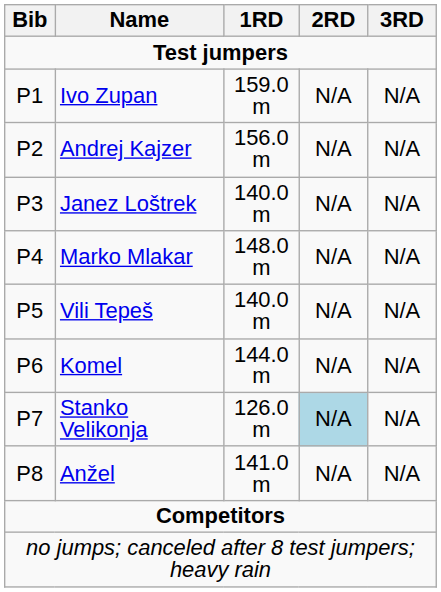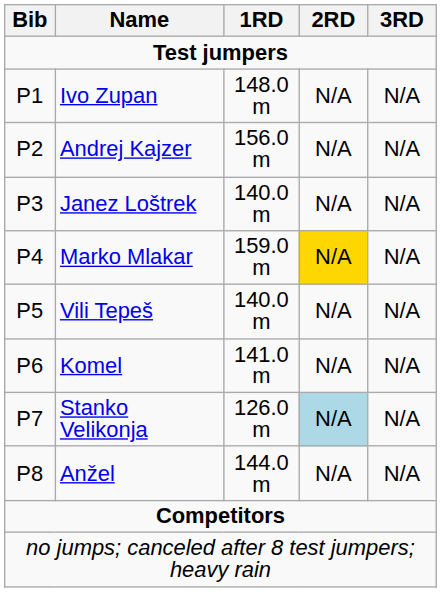Ivo Zupan | 1RD: 159.0 m -> 148.0 m
Marko Mlakar | 1RD: 148.0 m -> 159.0 m
Marko Mlakar | 2RD: no background -> gold background
Komel | 1RD: 144.0 m -> 141.0 m
Anžel | 1RD: 141.0 m -> 144.0 m
